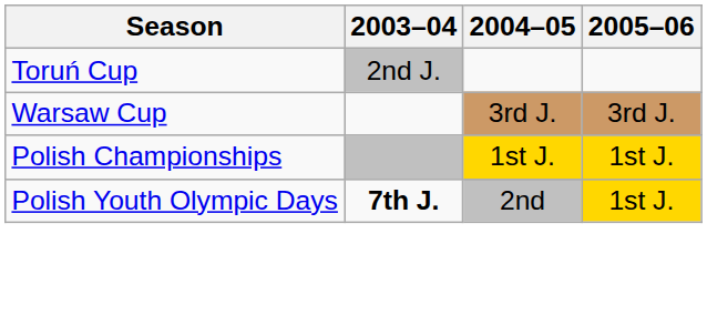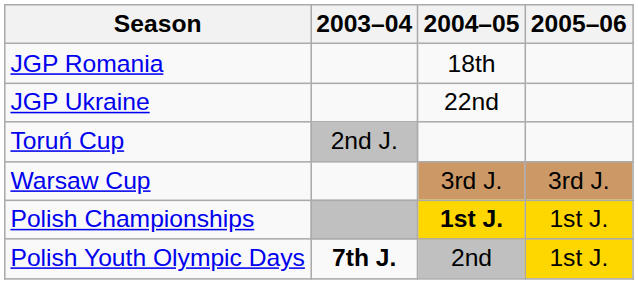+ row: JGP Romania | 18th
+ row: JGP Ukraine | 22nd
Polish Championships | 2004–05: normal -> bold
